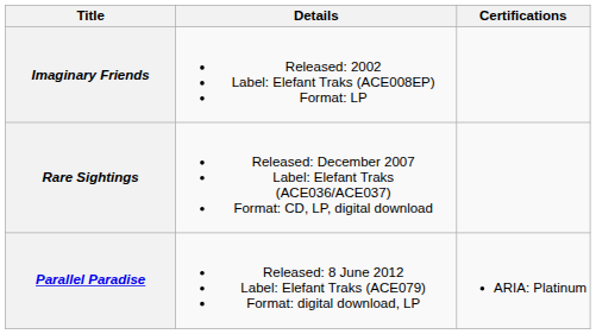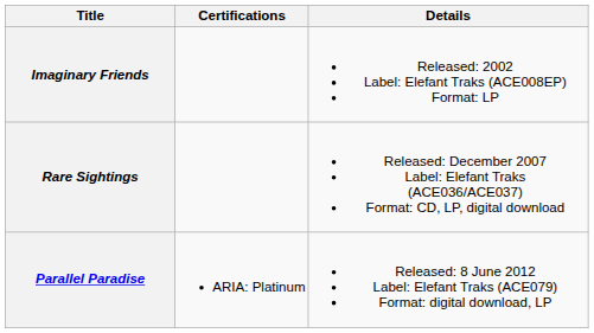columns swapped: Details <-> Certifications
